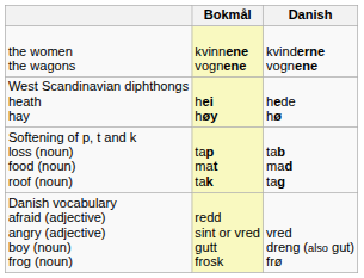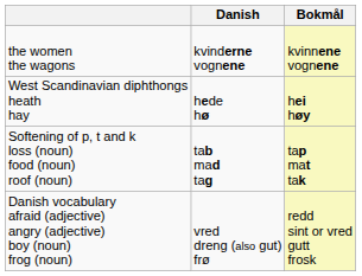columns swapped: Danish <-> Bokmål
